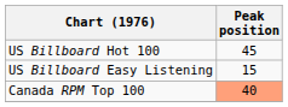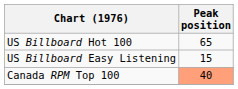US Billboard Hot 100 | Peak position: 45 -> 65
